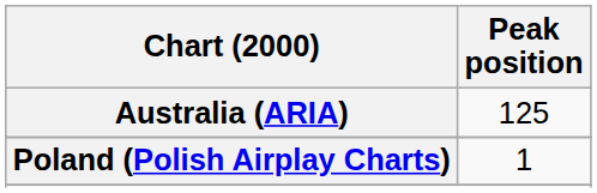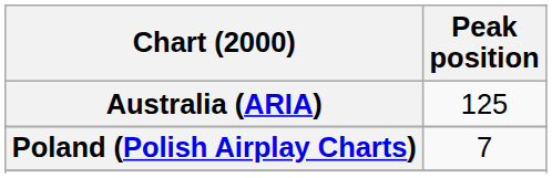Poland (Polish Airplay Charts) | Peak position: 1 -> 7
